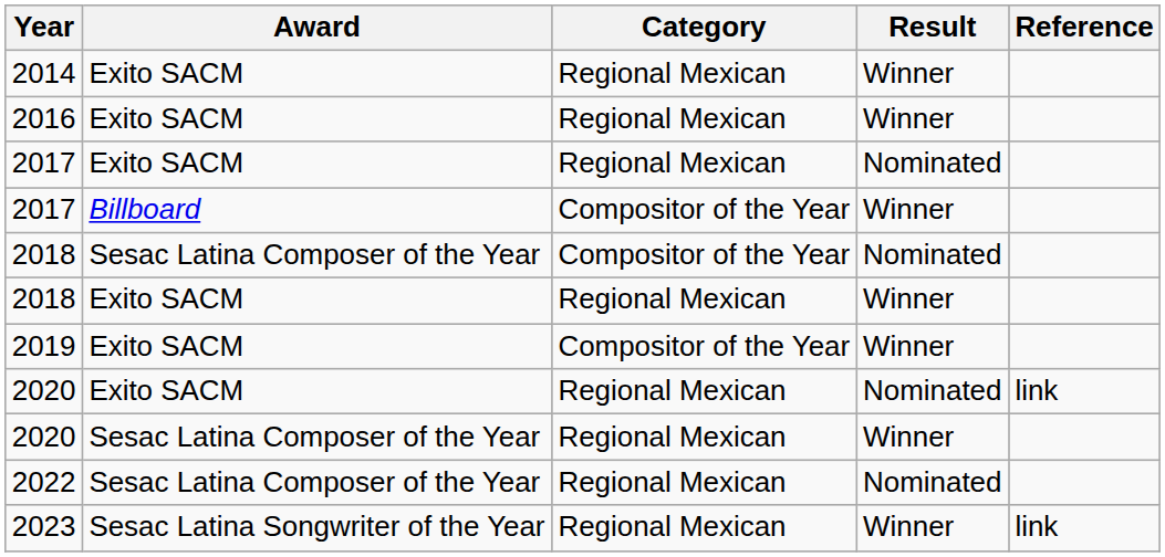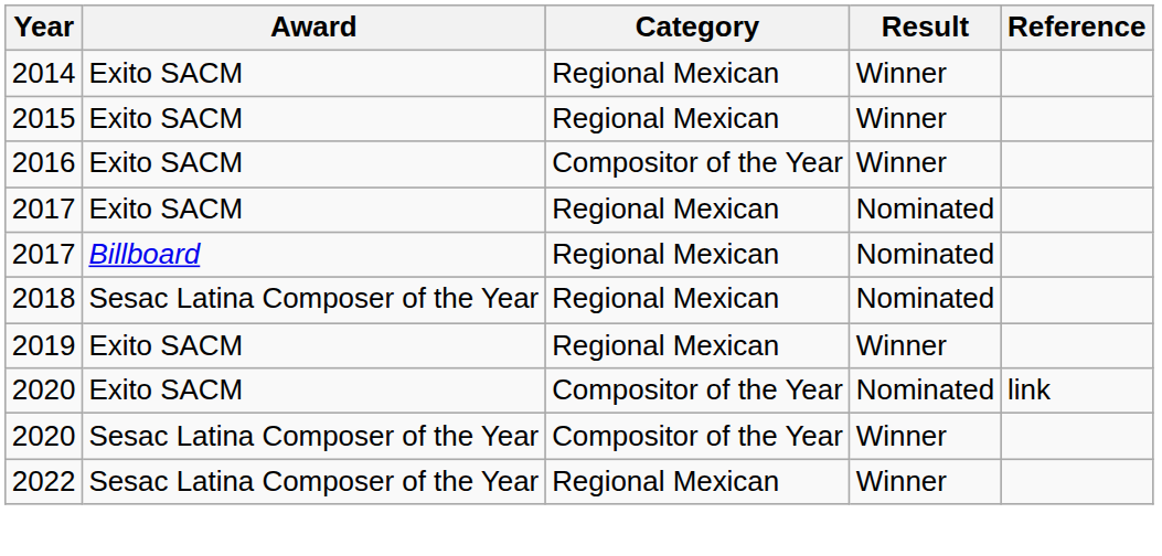+ row: 2015 | Exito SACM | Regional Mexican | Winner
2016 | Category: Regional Mexican -> Compositor of the Year
2017 / Billboard | Category: Compositor of the Year -> Regional Mexican
2017 / Billboard | Result: Winner -> Nominated
2018 / Sesac Latina Composer of the Year | Category: Compositor of the Year -> Regional Mexican
- row: 2018 | Exito SACM | Regional Mexican | Winner
2019 | Category: Compositor of the Year -> Regional Mexican
2020 / Exito SACM | Category: Regional Mexican -> Compositor of the Year
2020 / Sesac Latina Composer of the Year | Category: Regional Mexican -> Compositor of the Year
2022 | Result: Nominated -> Winner
- row: 2023 | Sesac Latina Songwriter of the Year | Regional Mexican | Winner | link
